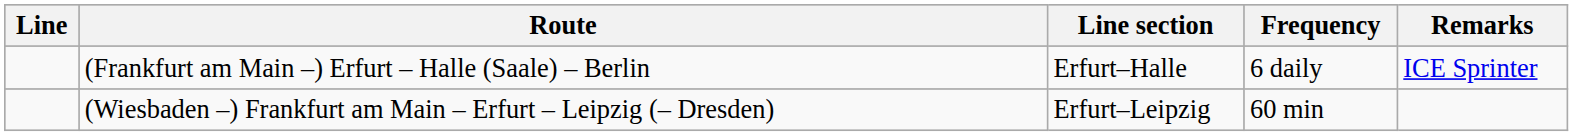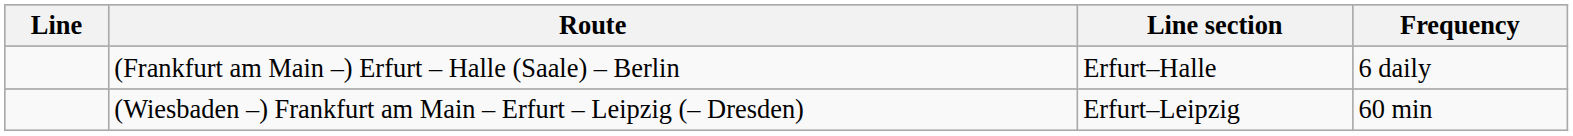- column: Remarks | ICE Sprinter
